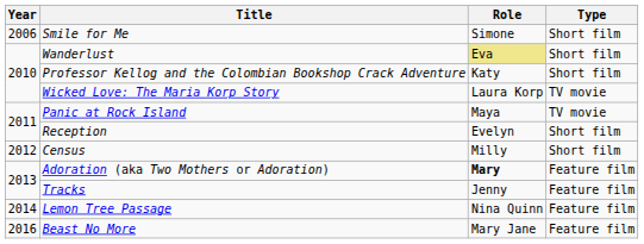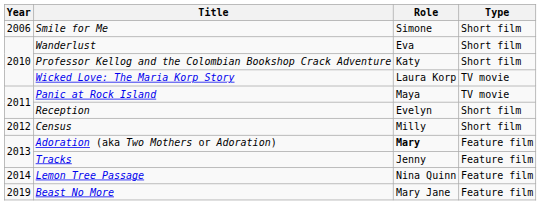Wanderlust | Role: khaki background -> no background
Beast No More | Year: 2016 -> 2019
